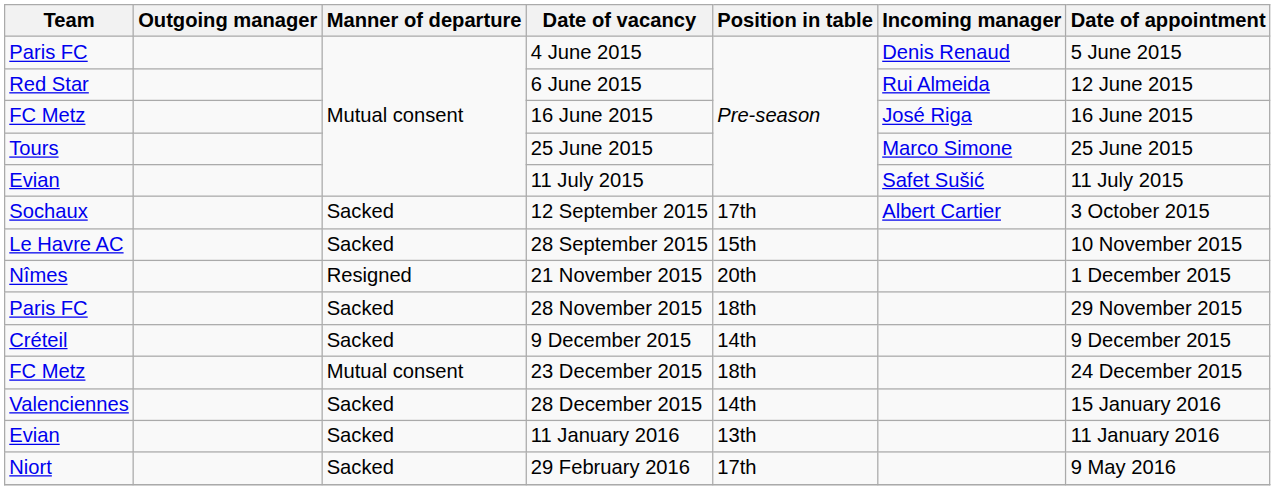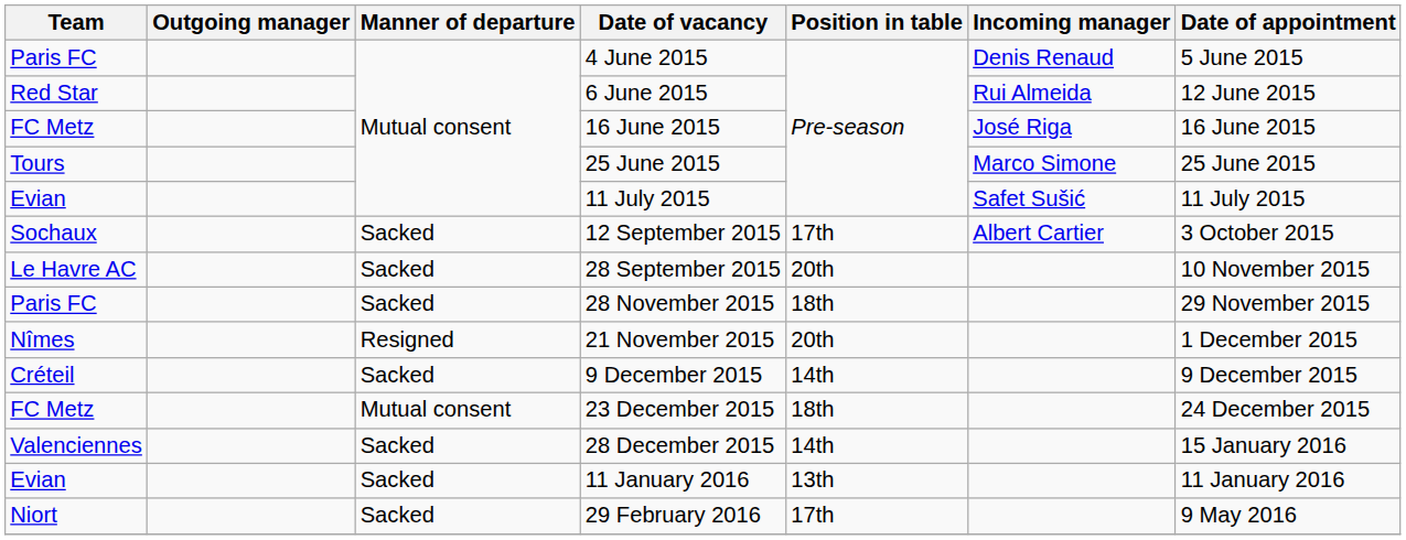28 September 2015 | Position in table: 15th -> 20th
rows swapped: 21 November 2015 <-> 28 November 2015
